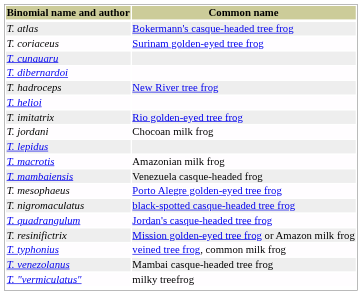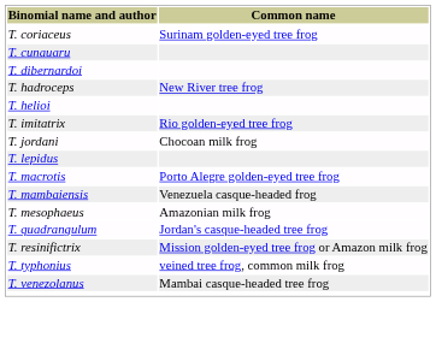- row: T. atlas | Bokermann's casque-headed tree frog
T. macrotis | Common name: Amazonian milk frog -> Porto Alegre golden-eyed tree frog
T. mesophaeus | Common name: Porto Alegre golden-eyed tree frog -> Amazonian milk frog
- row: T. nigromaculatus | black-spotted casque-headed tree frog
- row: T. "vermiculatus" | milky treefrog
